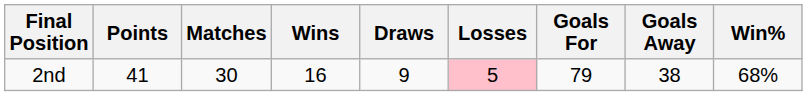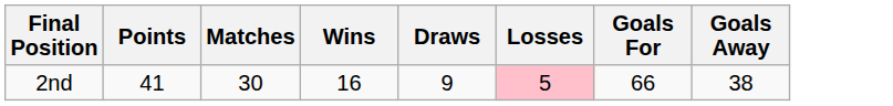- column: Win% | 68%
2nd | Goals For: 79 -> 66
